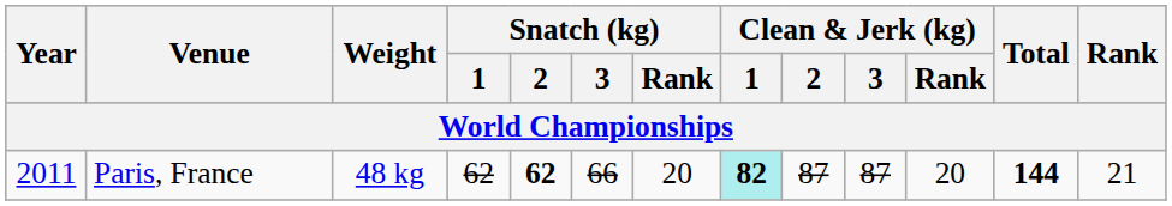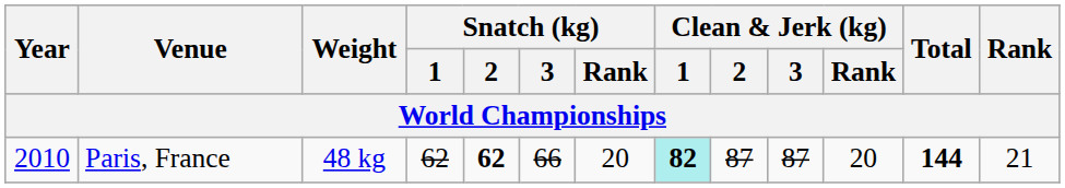Paris, France | Year: 2011 -> 2010
